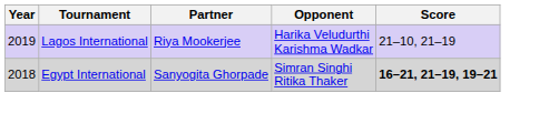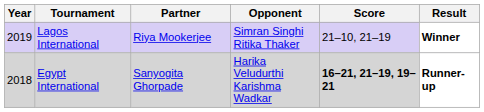+ column: Result | Winner | Runner-up
Lagos International | Opponent: Harika Veludurthi Karishma Wadkar -> Simran Singhi Ritika Thaker
Egypt International | Opponent: Simran Singhi Ritika Thaker -> Harika Veludurthi Karishma Wadkar
